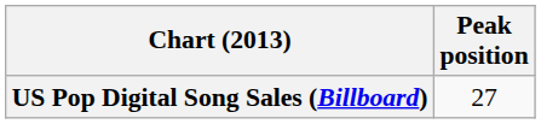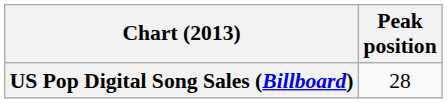US Pop Digital Song Sales (Billboard) | Peak position: 27 -> 28
